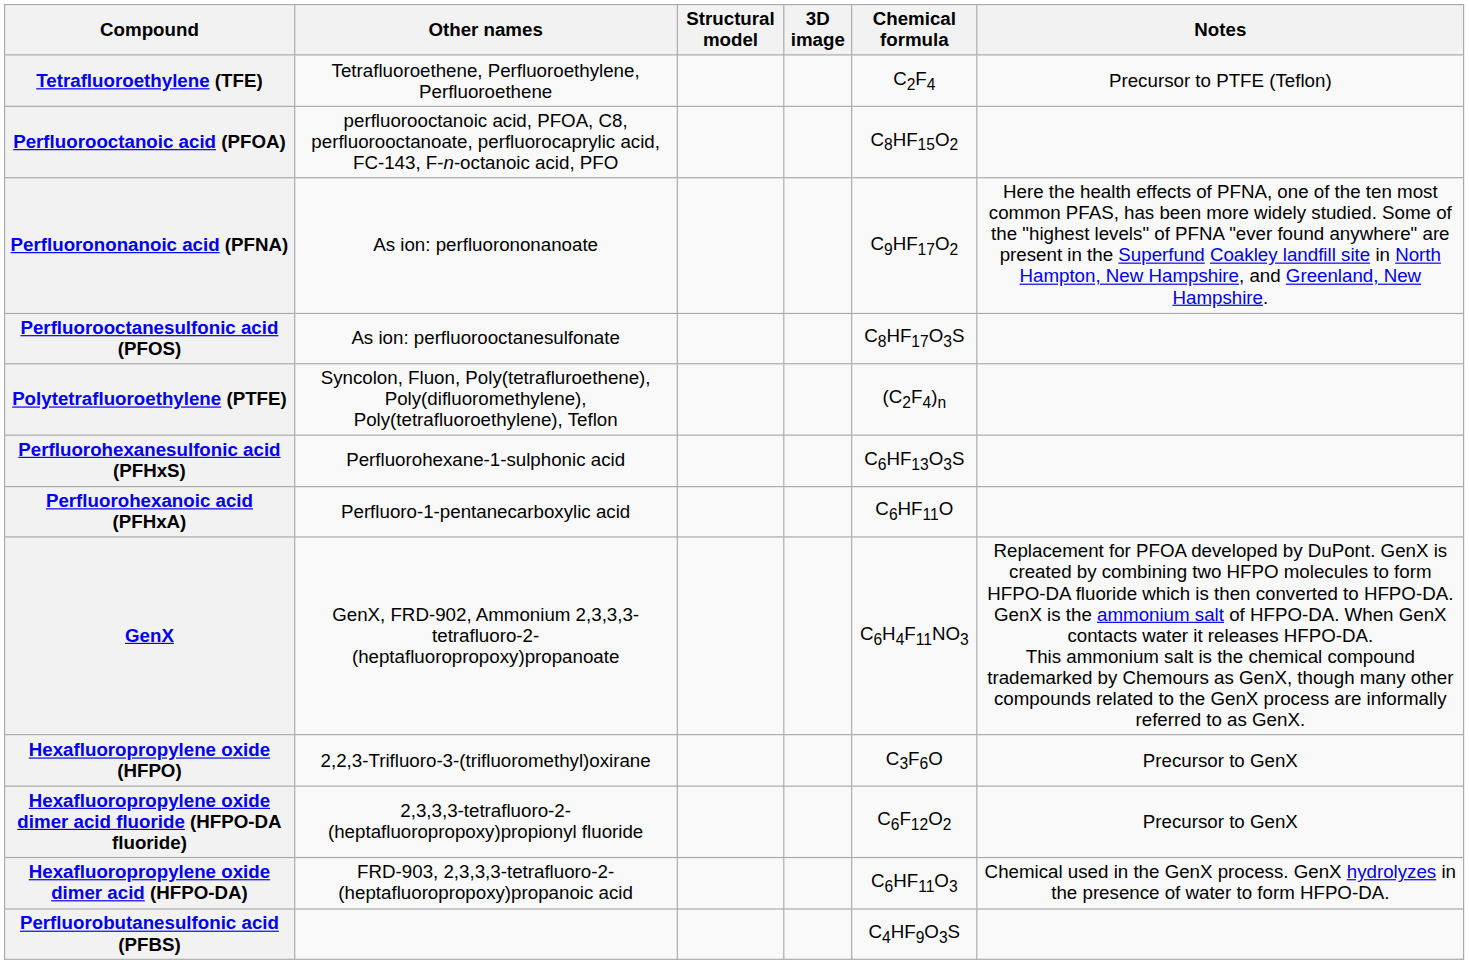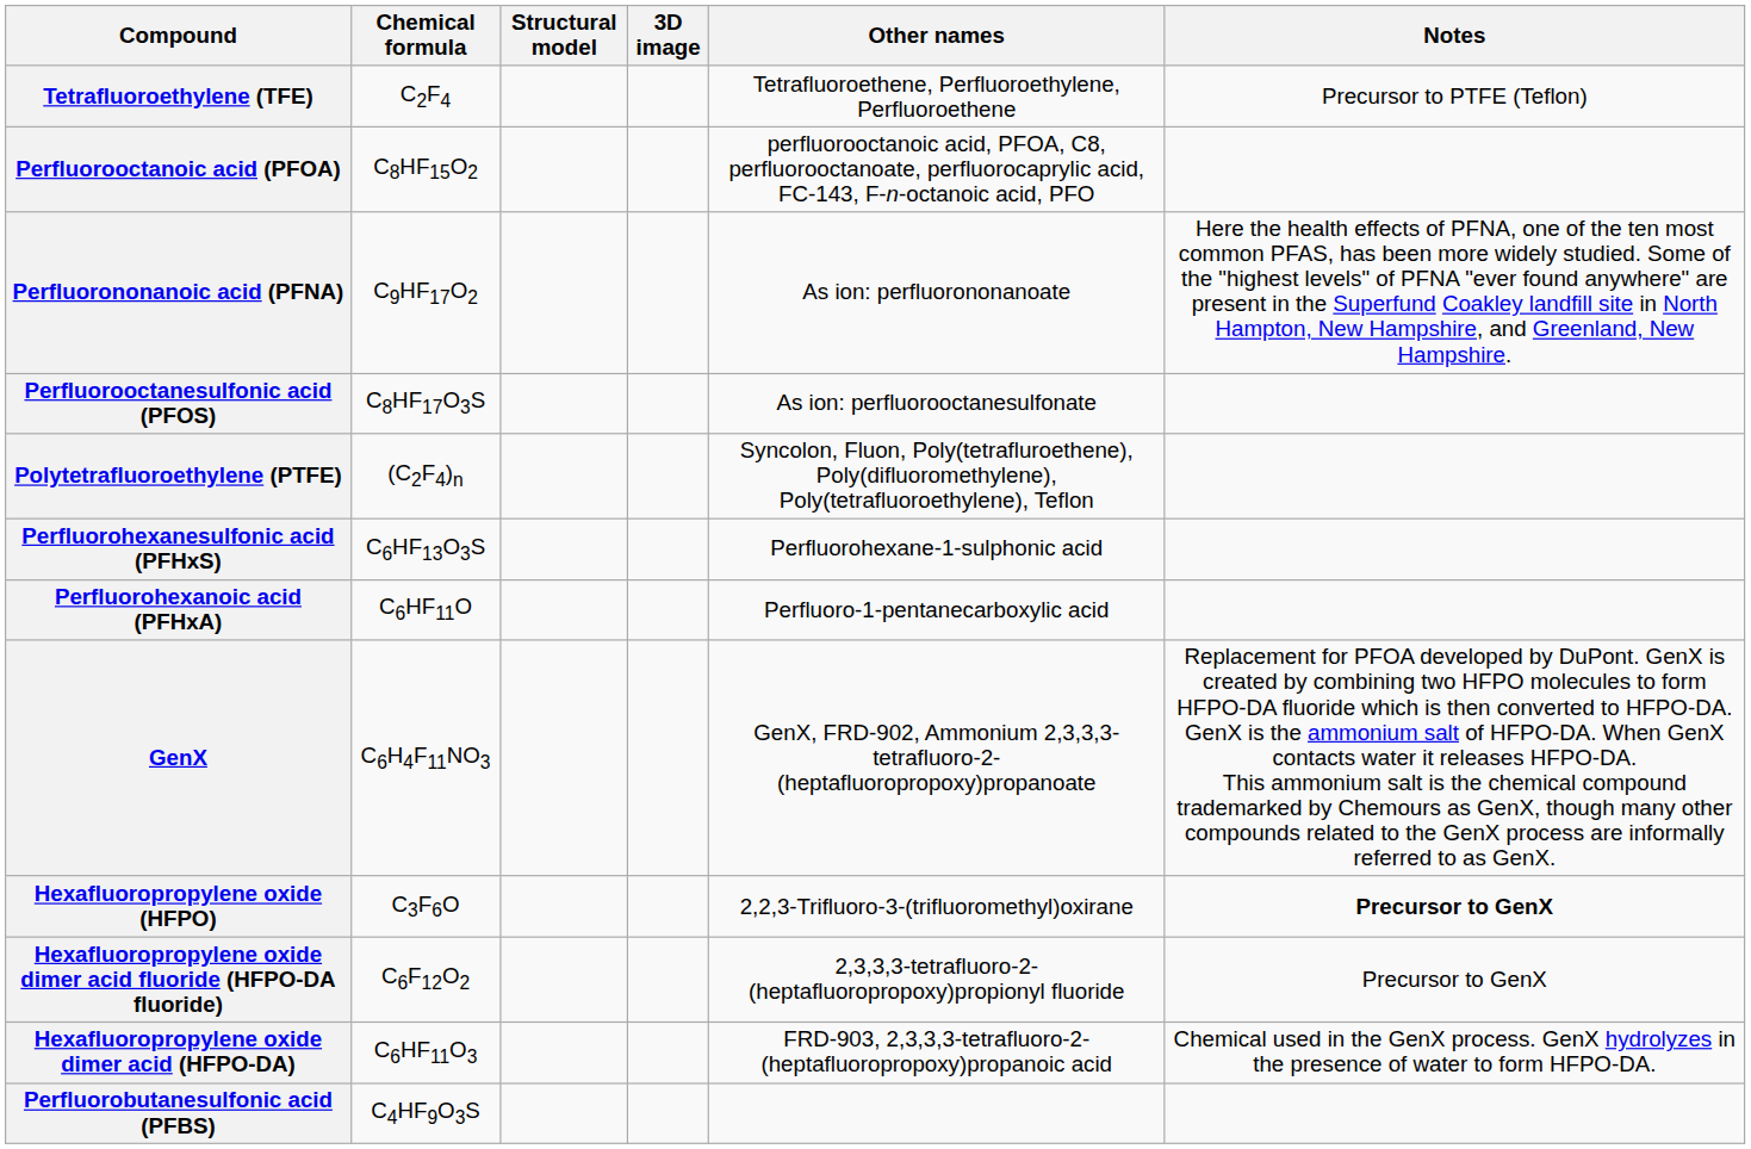columns swapped: Chemical formula <-> Other names
Hexafluoropropylene oxide (HFPO) | Notes: normal -> bold
